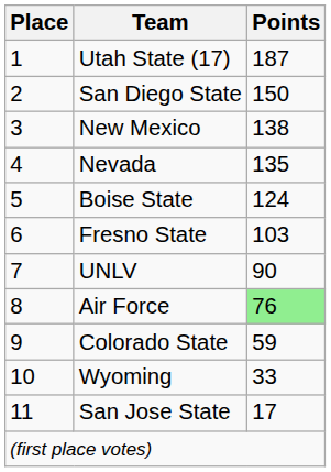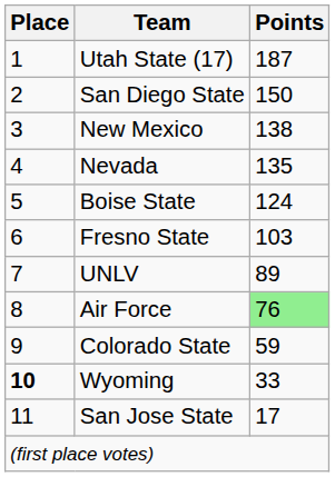UNLV | Points: 90 -> 89
Wyoming | Place: normal -> bold
